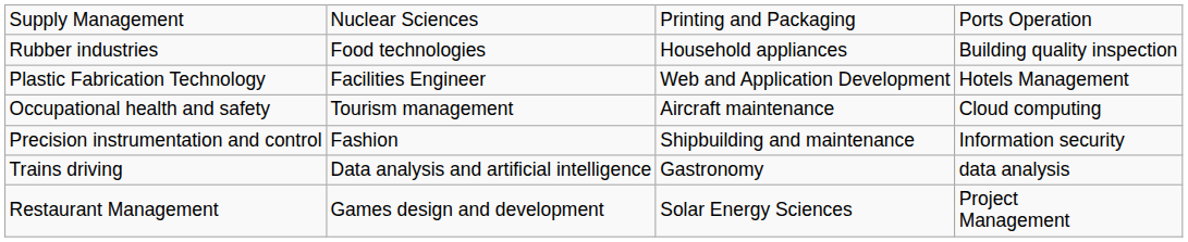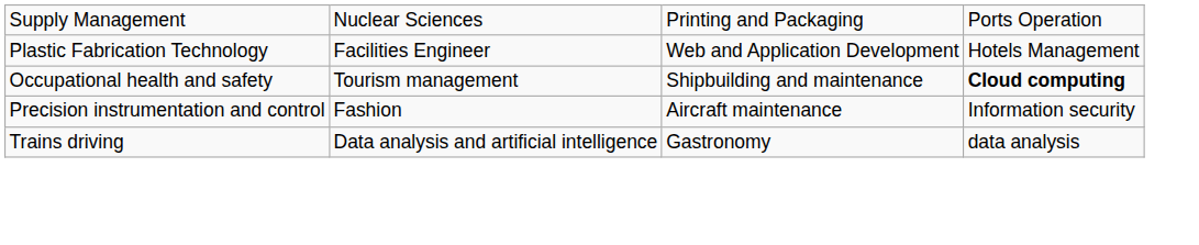- row: Rubber industries | Food technologies | Household appliances | Building quality inspection
Occupational health and safety | column 3: Aircraft maintenance -> Shipbuilding and maintenance
Occupational health and safety | column 4: normal -> bold
Precision instrumentation and control | column 3: Shipbuilding and maintenance -> Aircraft maintenance
- row: Restaurant Management | Games design and development | Solar Energy Sciences | Project Management
